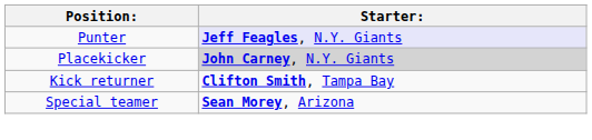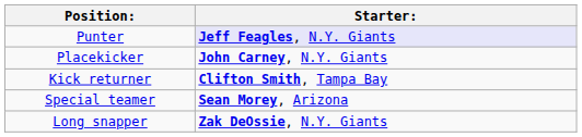Placekicker | Starter:: lightgrey background -> no background
+ row: Long snapper | Zak DeOssie, N.Y. Giants
